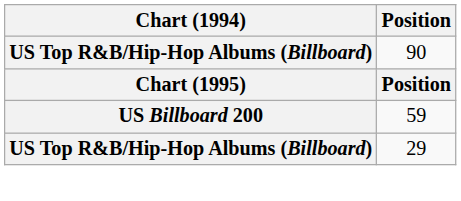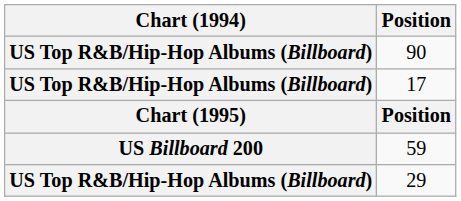+ row: US Top R&B/Hip-Hop Albums (Billboard) | 17
